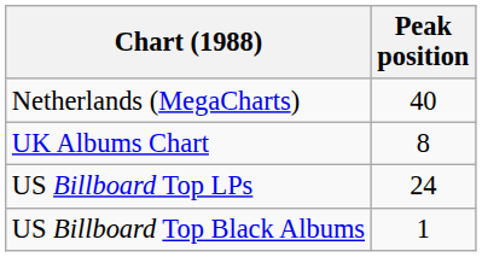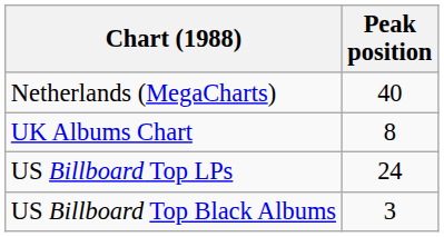US Billboard Top Black Albums | Peak position: 1 -> 3
